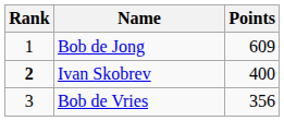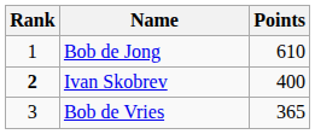Bob de Jong | Points: 609 -> 610
Bob de Vries | Points: 356 -> 365
